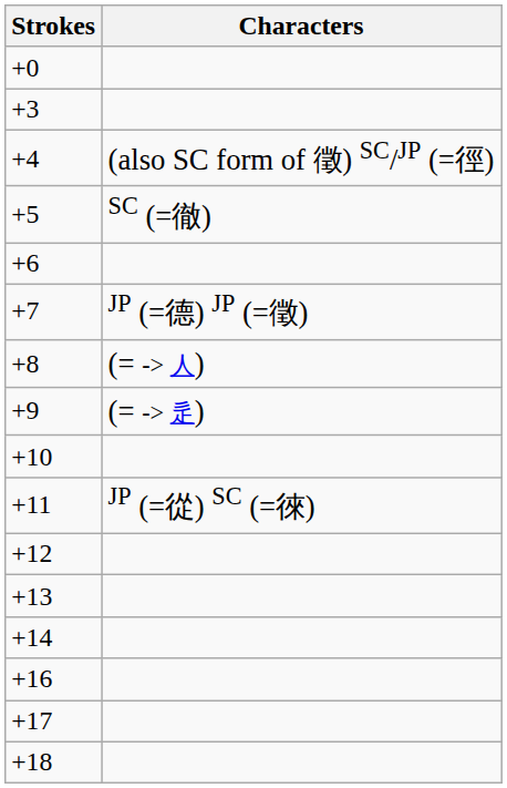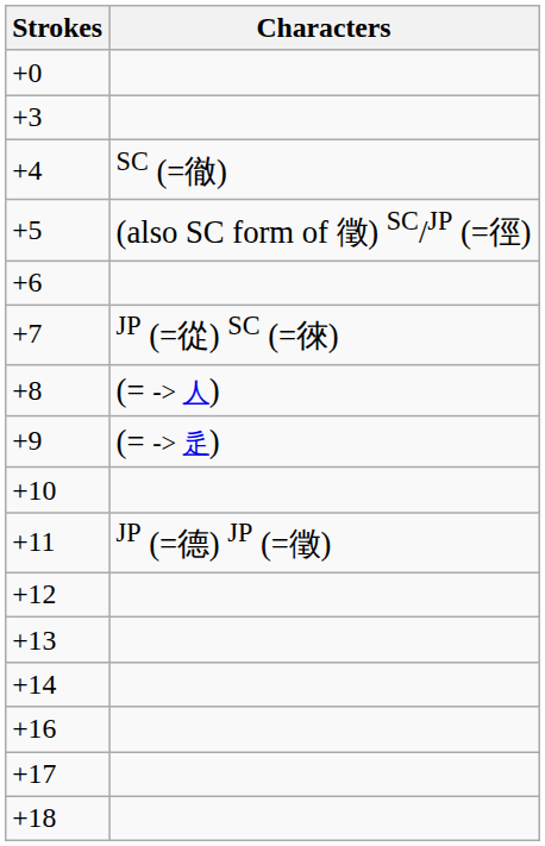+4 | Characters: (also SC form of 徵) SC/JP (=徑) -> SC (=徹)
+5 | Characters: SC (=徹) -> (also SC form of 徵) SC/JP (=徑)
+7 | Characters: JP (=德) JP (=徵) -> JP (=從) SC (=徠)
+11 | Characters: JP (=從) SC (=徠) -> JP (=德) JP (=徵)
